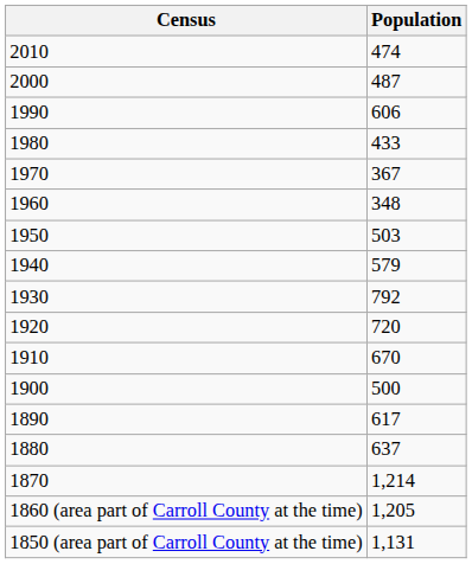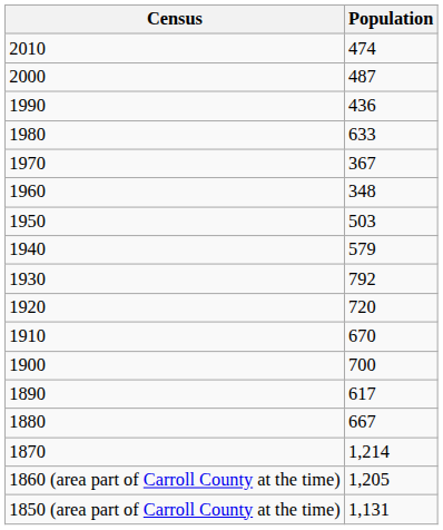1990 | Population: 606 -> 436
1980 | Population: 433 -> 633
1900 | Population: 500 -> 700
1880 | Population: 637 -> 667
